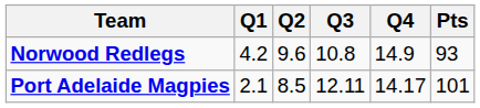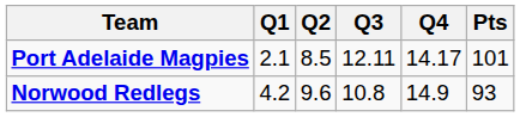rows swapped: Port Adelaide Magpies <-> Norwood Redlegs
